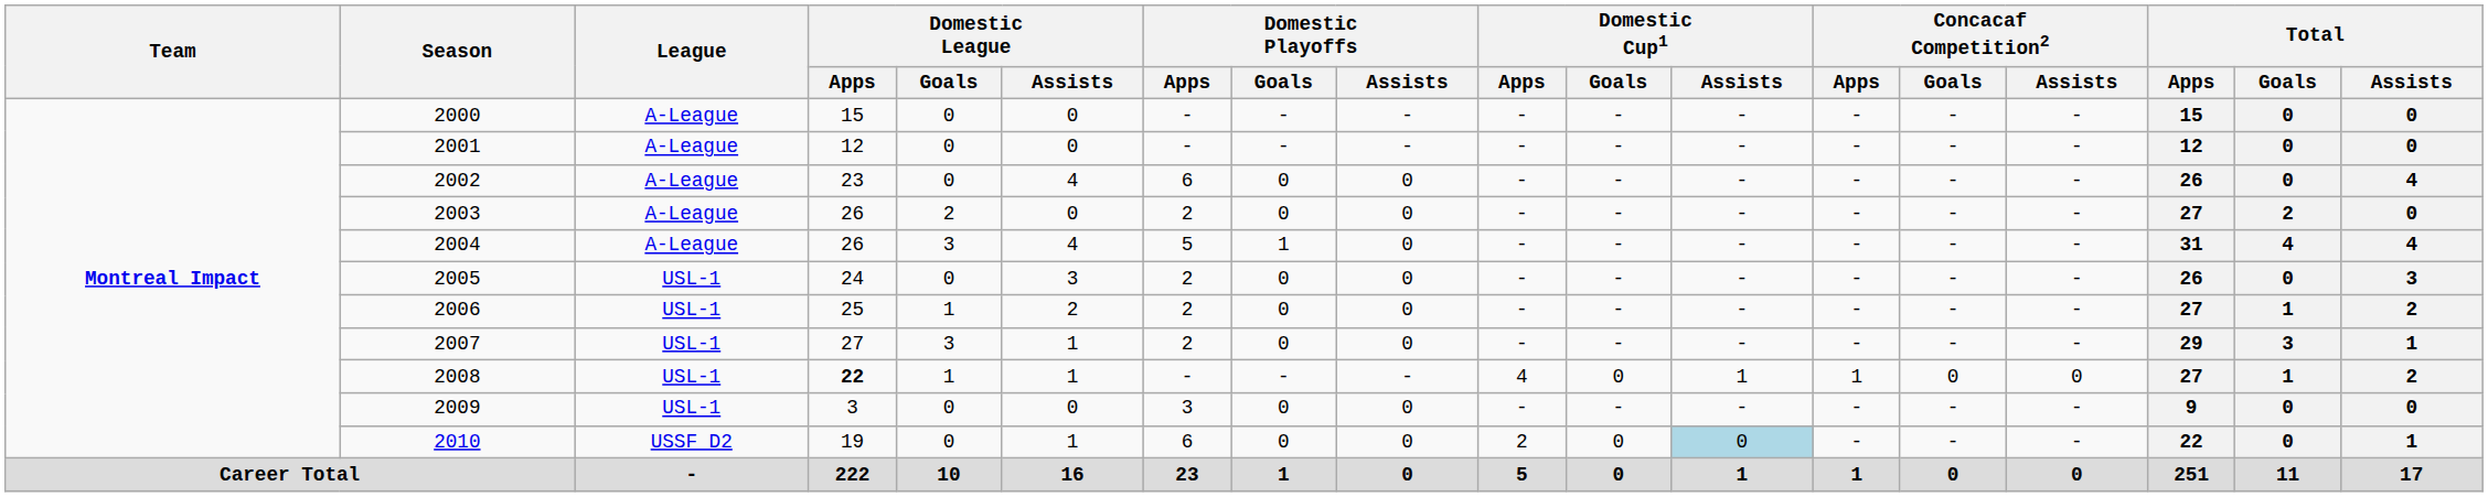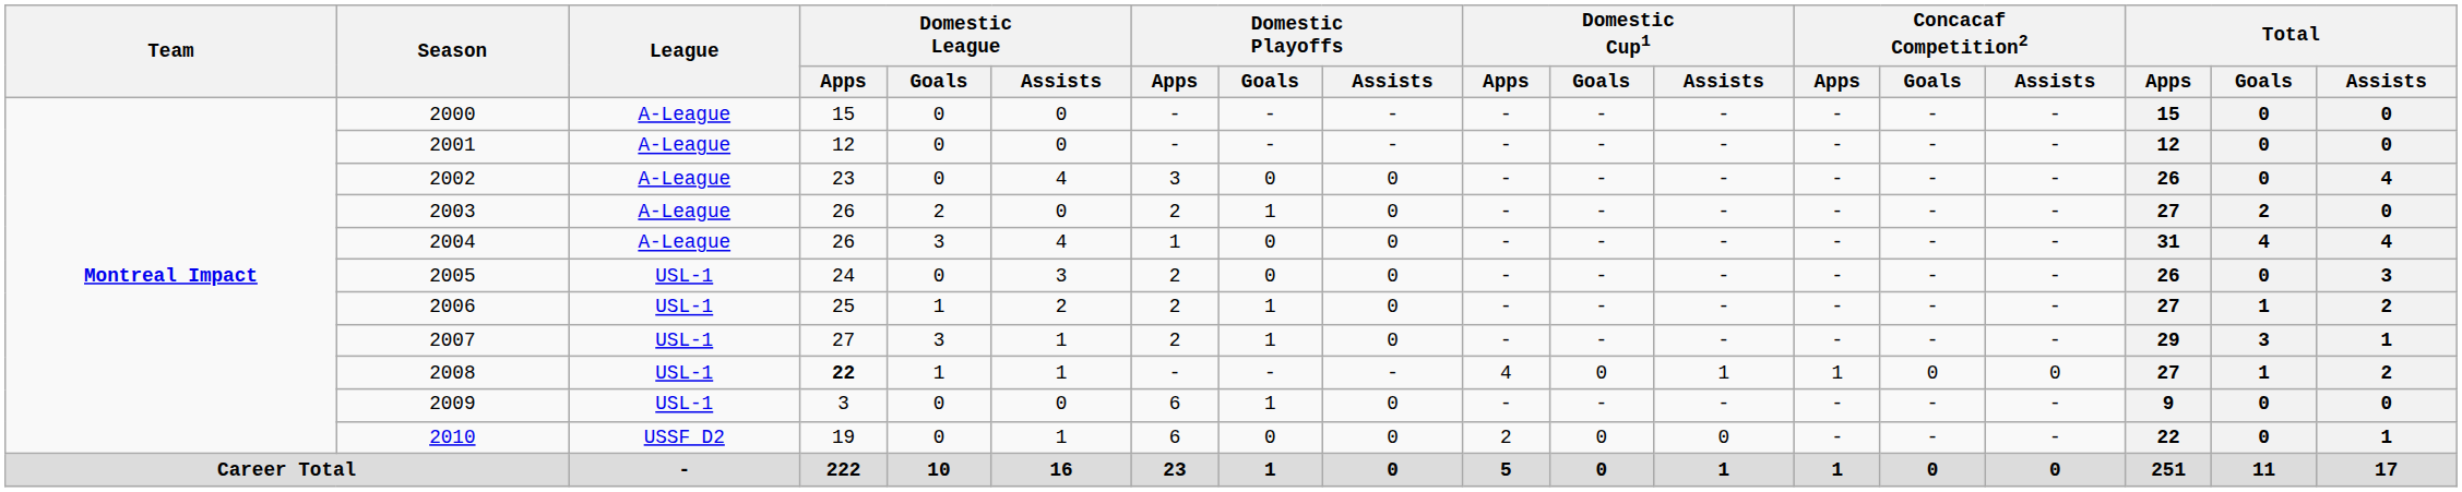2002 | Domestic Playoffs / Apps: 6 -> 3
2003 | Domestic Playoffs / Goals: 0 -> 1
2004 | Domestic Playoffs / Apps: 5 -> 1
2004 | Domestic Playoffs / Goals: 1 -> 0
2006 | Domestic Playoffs / Goals: 0 -> 1
2007 | Domestic Playoffs / Goals: 0 -> 1
2009 | Domestic Playoffs / Apps: 3 -> 6
2009 | Domestic Playoffs / Goals: 0 -> 1
2010 | Domestic Cup1 / Assists: lightblue background -> no background
